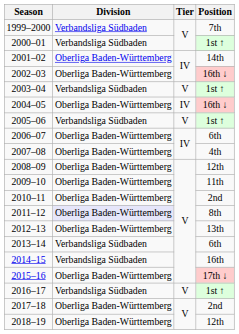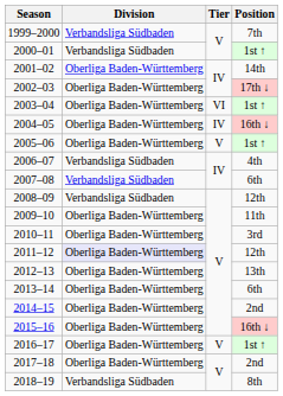2002–03 | Position: 16th ↓ -> 17th ↓
2003–04 | Division: Verbandsliga Südbaden -> Oberliga Baden-Württemberg
2003–04 | Tier: V -> VI
2005–06 | Division: Verbandsliga Südbaden -> Oberliga Baden-Württemberg
2006–07 | Division: Oberliga Baden-Württemberg -> Verbandsliga Südbaden
2006–07 | Position: 6th -> 4th
2007–08 | Division: Oberliga Baden-Württemberg -> Verbandsliga Südbaden
2007–08 | Position: 4th -> 6th
2008–09 | Division: Oberliga Baden-Württemberg -> Verbandsliga Südbaden
2010–11 | Position: 2nd -> 3rd
2011–12 | Position: 8th -> 12th
2013–14 | Division: Verbandsliga Südbaden -> Oberliga Baden-Württemberg
2014–15 | Division: Verbandsliga Südbaden -> Oberliga Baden-Württemberg
2014–15 | Position: 16th -> 2nd
2015–16 | Position: 17th ↓ -> 16th ↓
2016–17 | Division: Verbandsliga Südbaden -> Oberliga Baden-Württemberg
2018–19 | Division: Oberliga Baden-Württemberg -> Verbandsliga Südbaden
2018–19 | Position: 12th -> 8th
